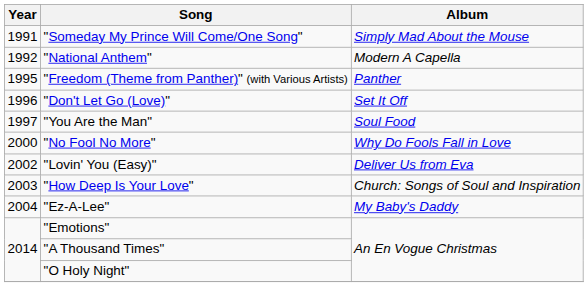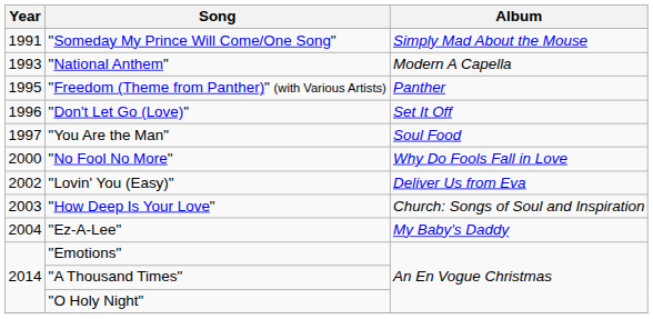"National Anthem" | Year: 1992 -> 1993
